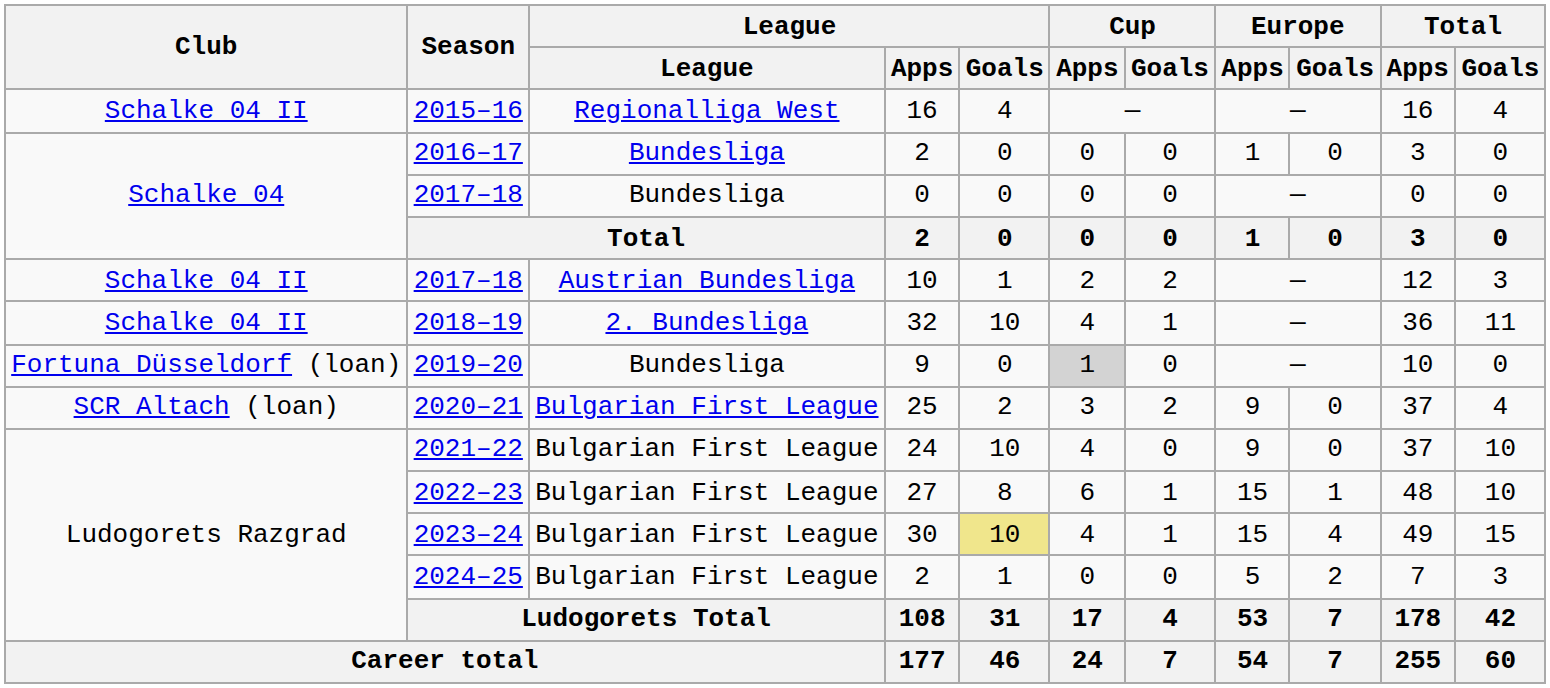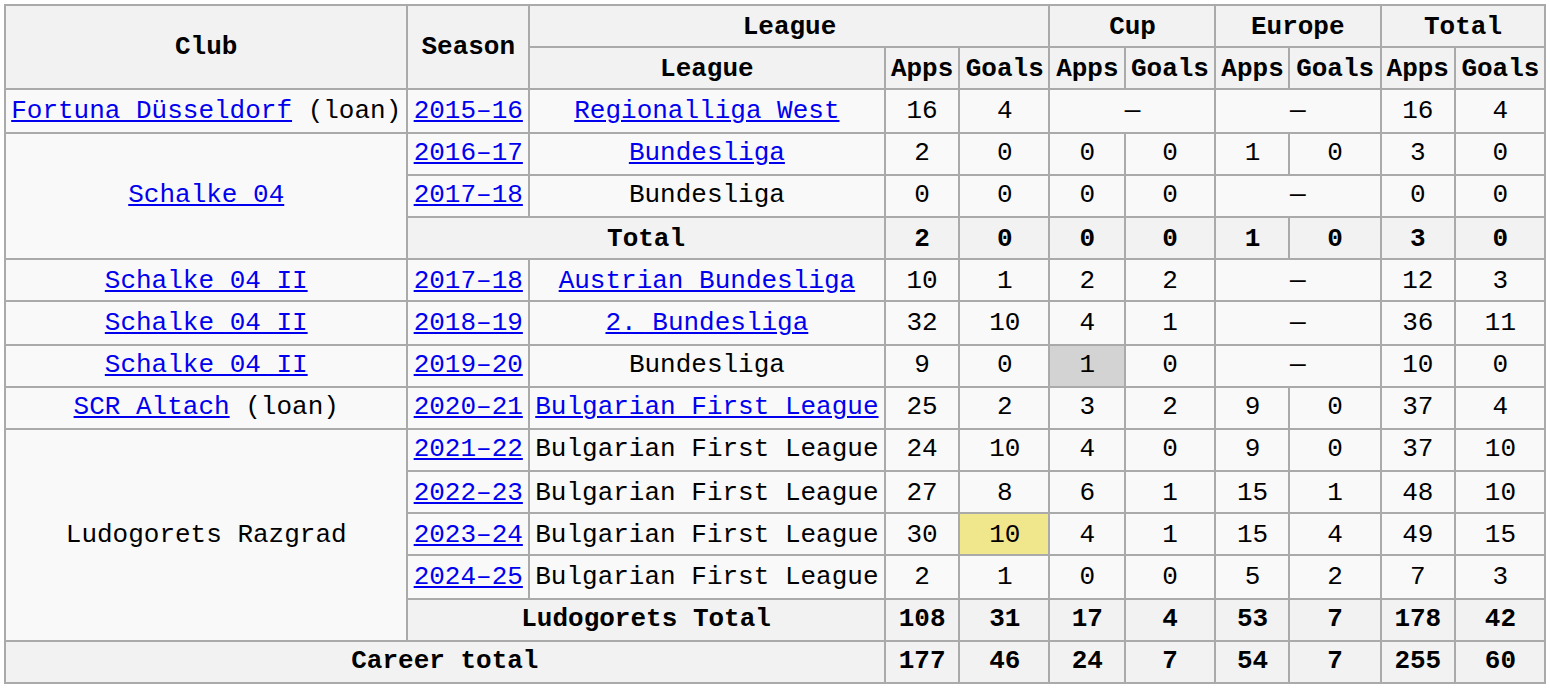2015–16 | Club: Schalke 04 II -> Fortuna Düsseldorf (loan)
2019–20 | Club: Fortuna Düsseldorf (loan) -> Schalke 04 II
